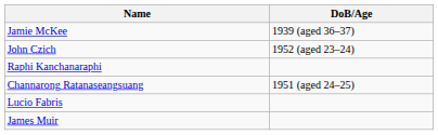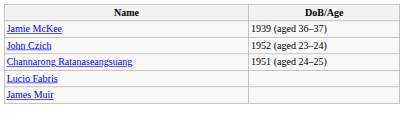- row: Raphi Kanchanaraphi
